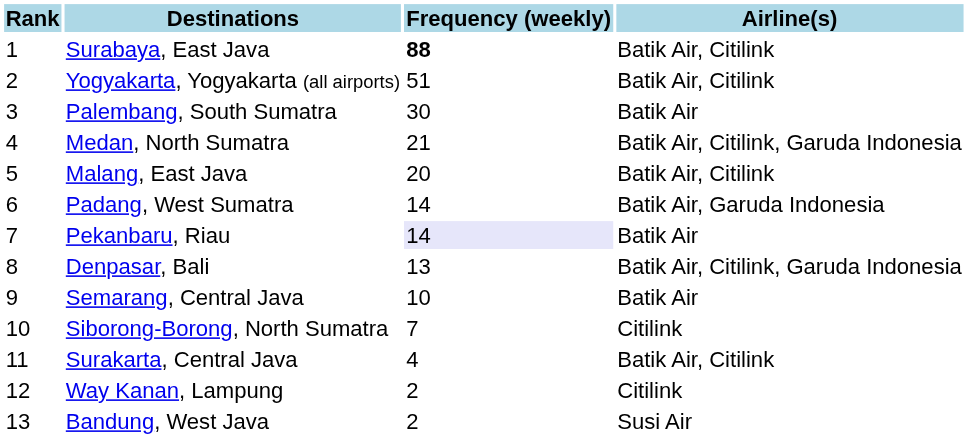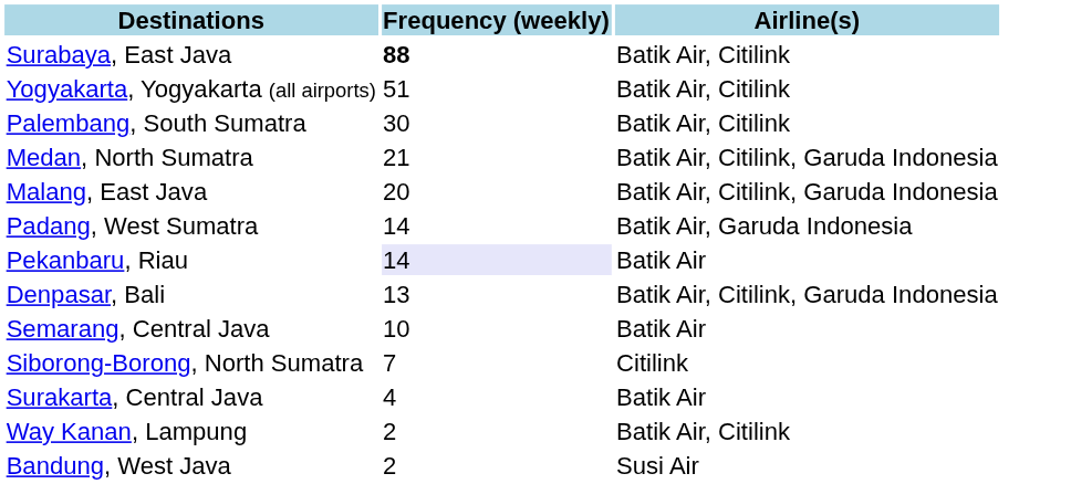- column: Rank | 1 | 2 | 3 | 4 | 5 | 6 | 7 | 8 | 9 | 10 | 11 | 12 | 13
Palembang, South Sumatra | Airline(s): Batik Air -> Batik Air, Citilink
Malang, East Java | Airline(s): Batik Air, Citilink -> Batik Air, Citilink, Garuda Indonesia
Surakarta, Central Java | Airline(s): Batik Air, Citilink -> Batik Air
Way Kanan, Lampung | Airline(s): Citilink -> Batik Air, Citilink
